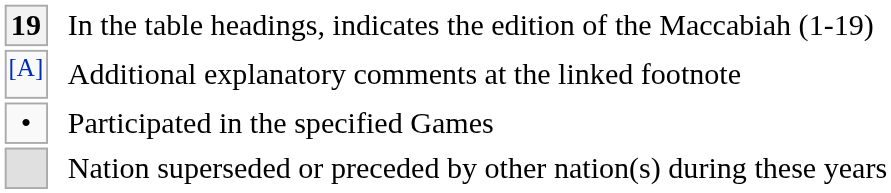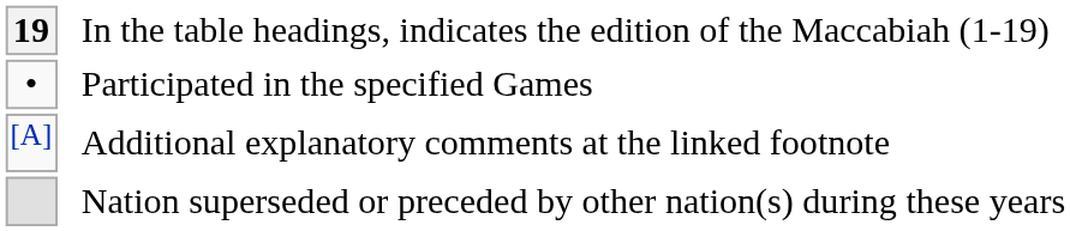rows swapped: Participated in the specified Games <-> Additional explanatory comments at the linked footnote
